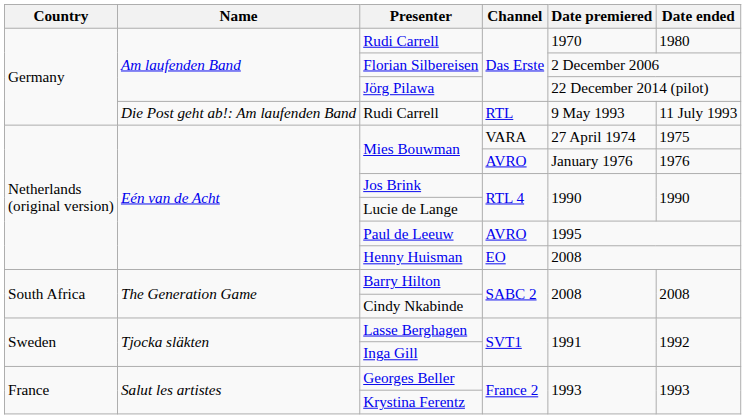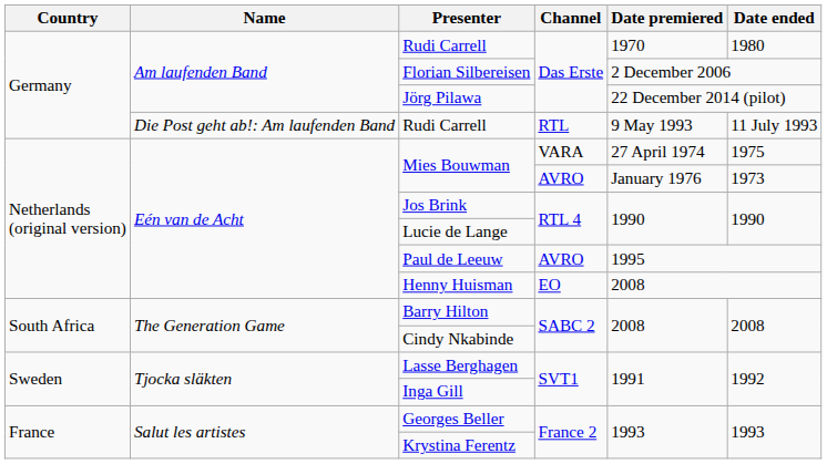Mies Bouwman / AVRO | Date ended: 1976 -> 1973
